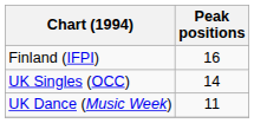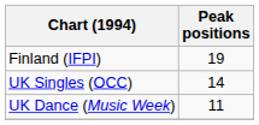Finland (IFPI) | Peak positions: 16 -> 19
